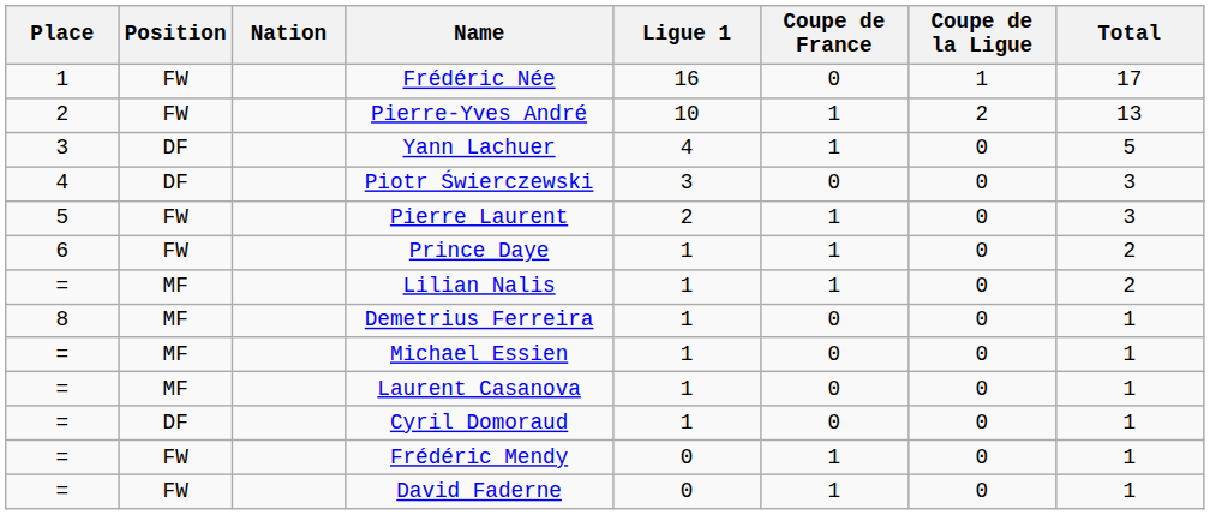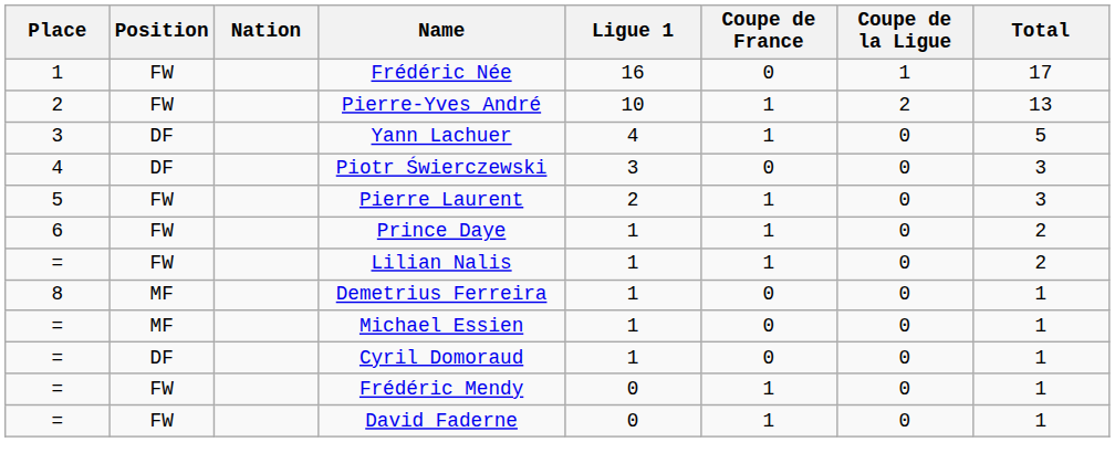Lilian Nalis | Position: MF -> FW
- row: = | MF | Laurent Casanova | 1 | 0 | 0 | 1
